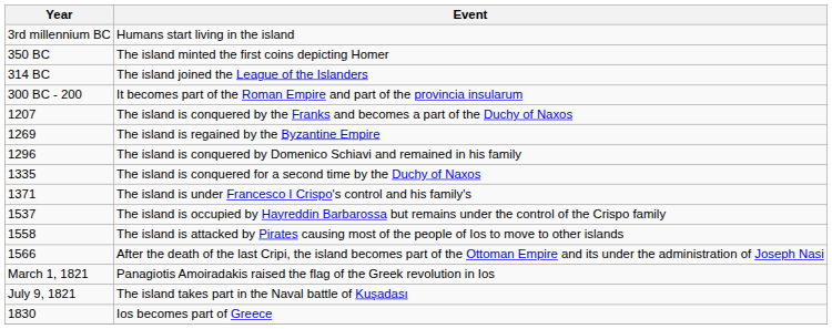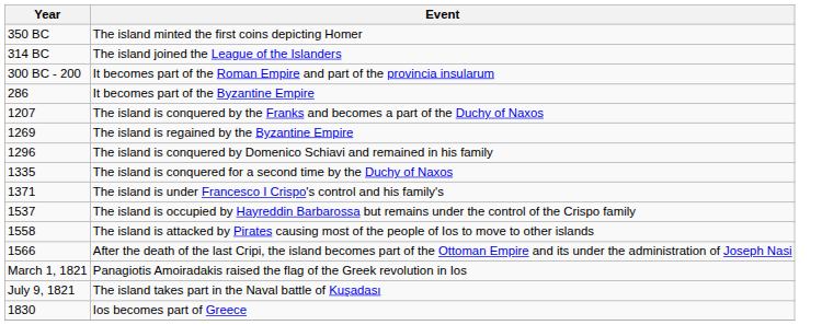- row: 3rd millennium BC | Humans start living in the island
+ row: 286 | It becomes part of the Byzantine Empire
